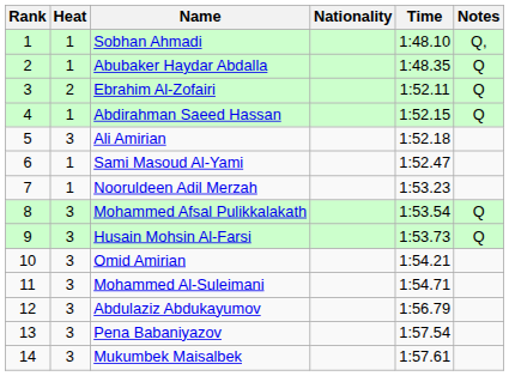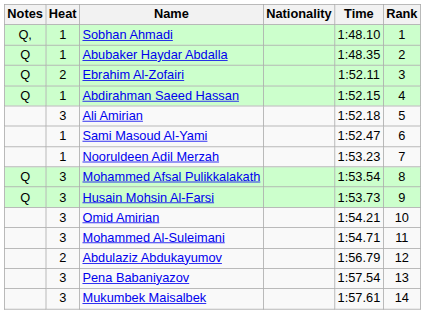columns swapped: Rank <-> Notes
Abdulaziz Abdukayumov | Heat: 3 -> 2
